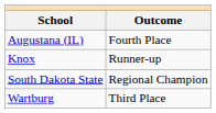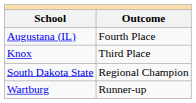Knox | Outcome: Runner-up -> Third Place
Wartburg | Outcome: Third Place -> Runner-up
